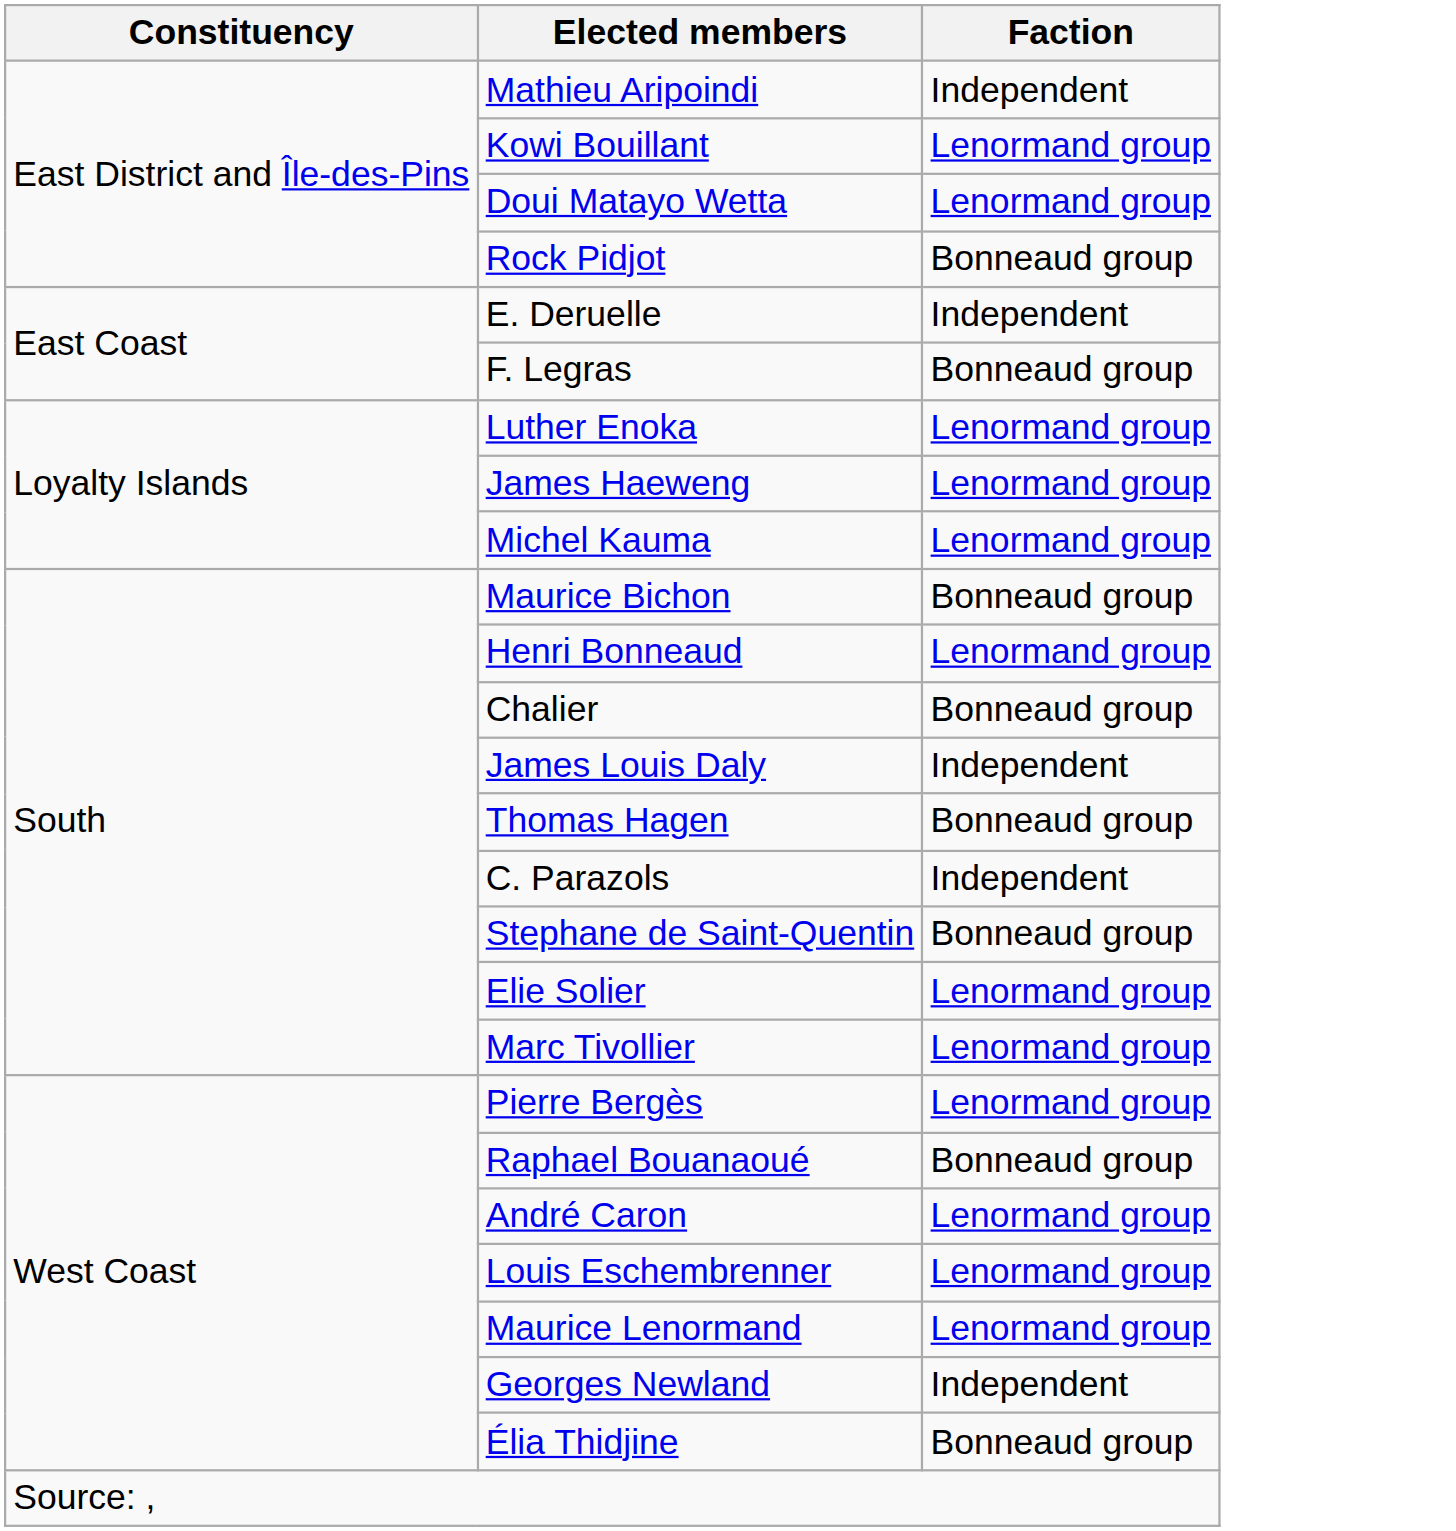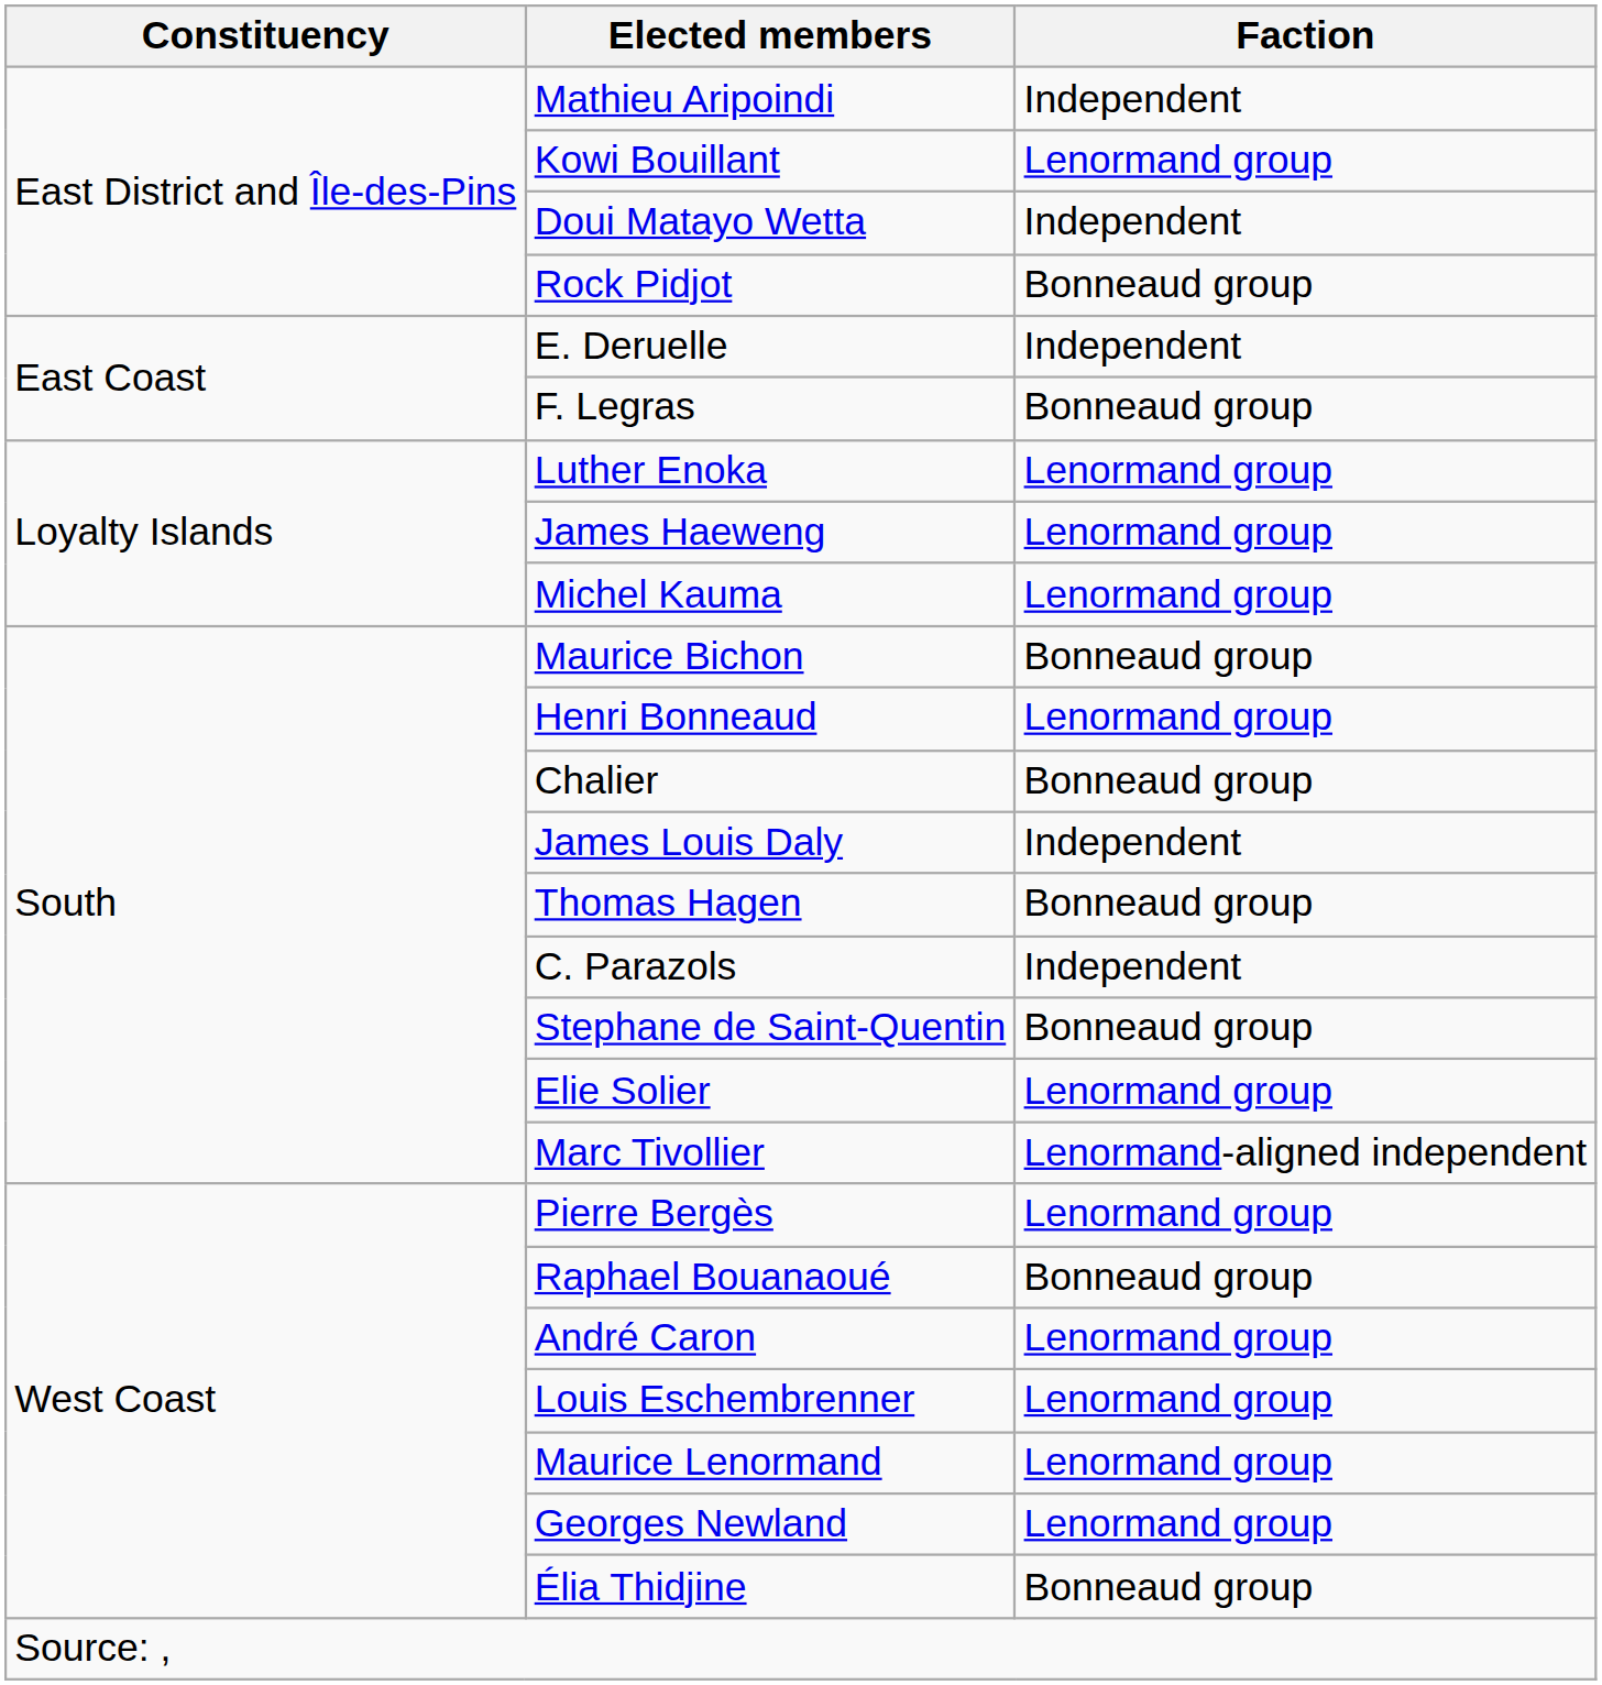Doui Matayo Wetta | Faction: Lenormand group -> Independent
Marc Tivollier | Faction: Lenormand group -> Lenormand-aligned independent
Georges Newland | Faction: Independent -> Lenormand group
